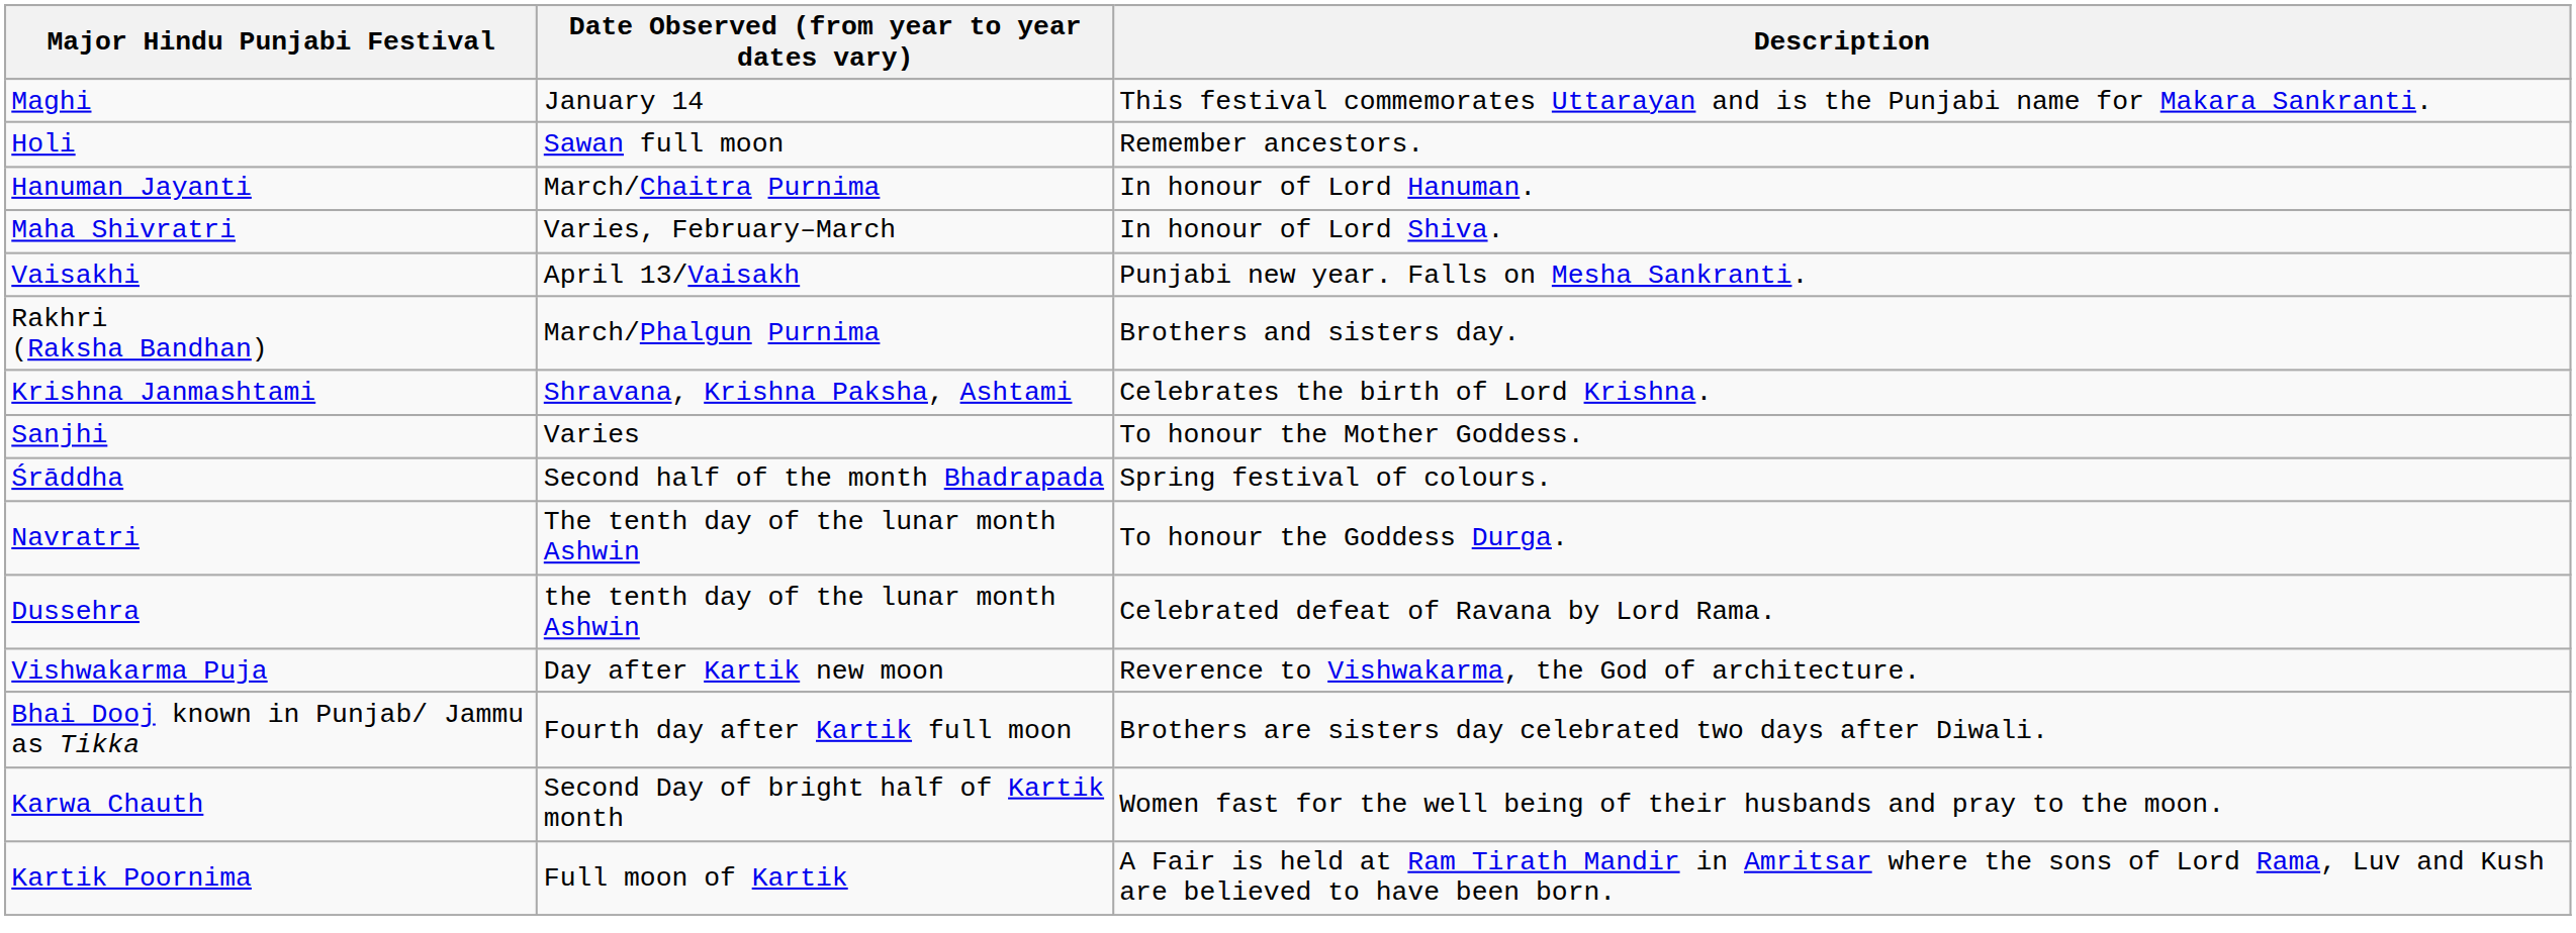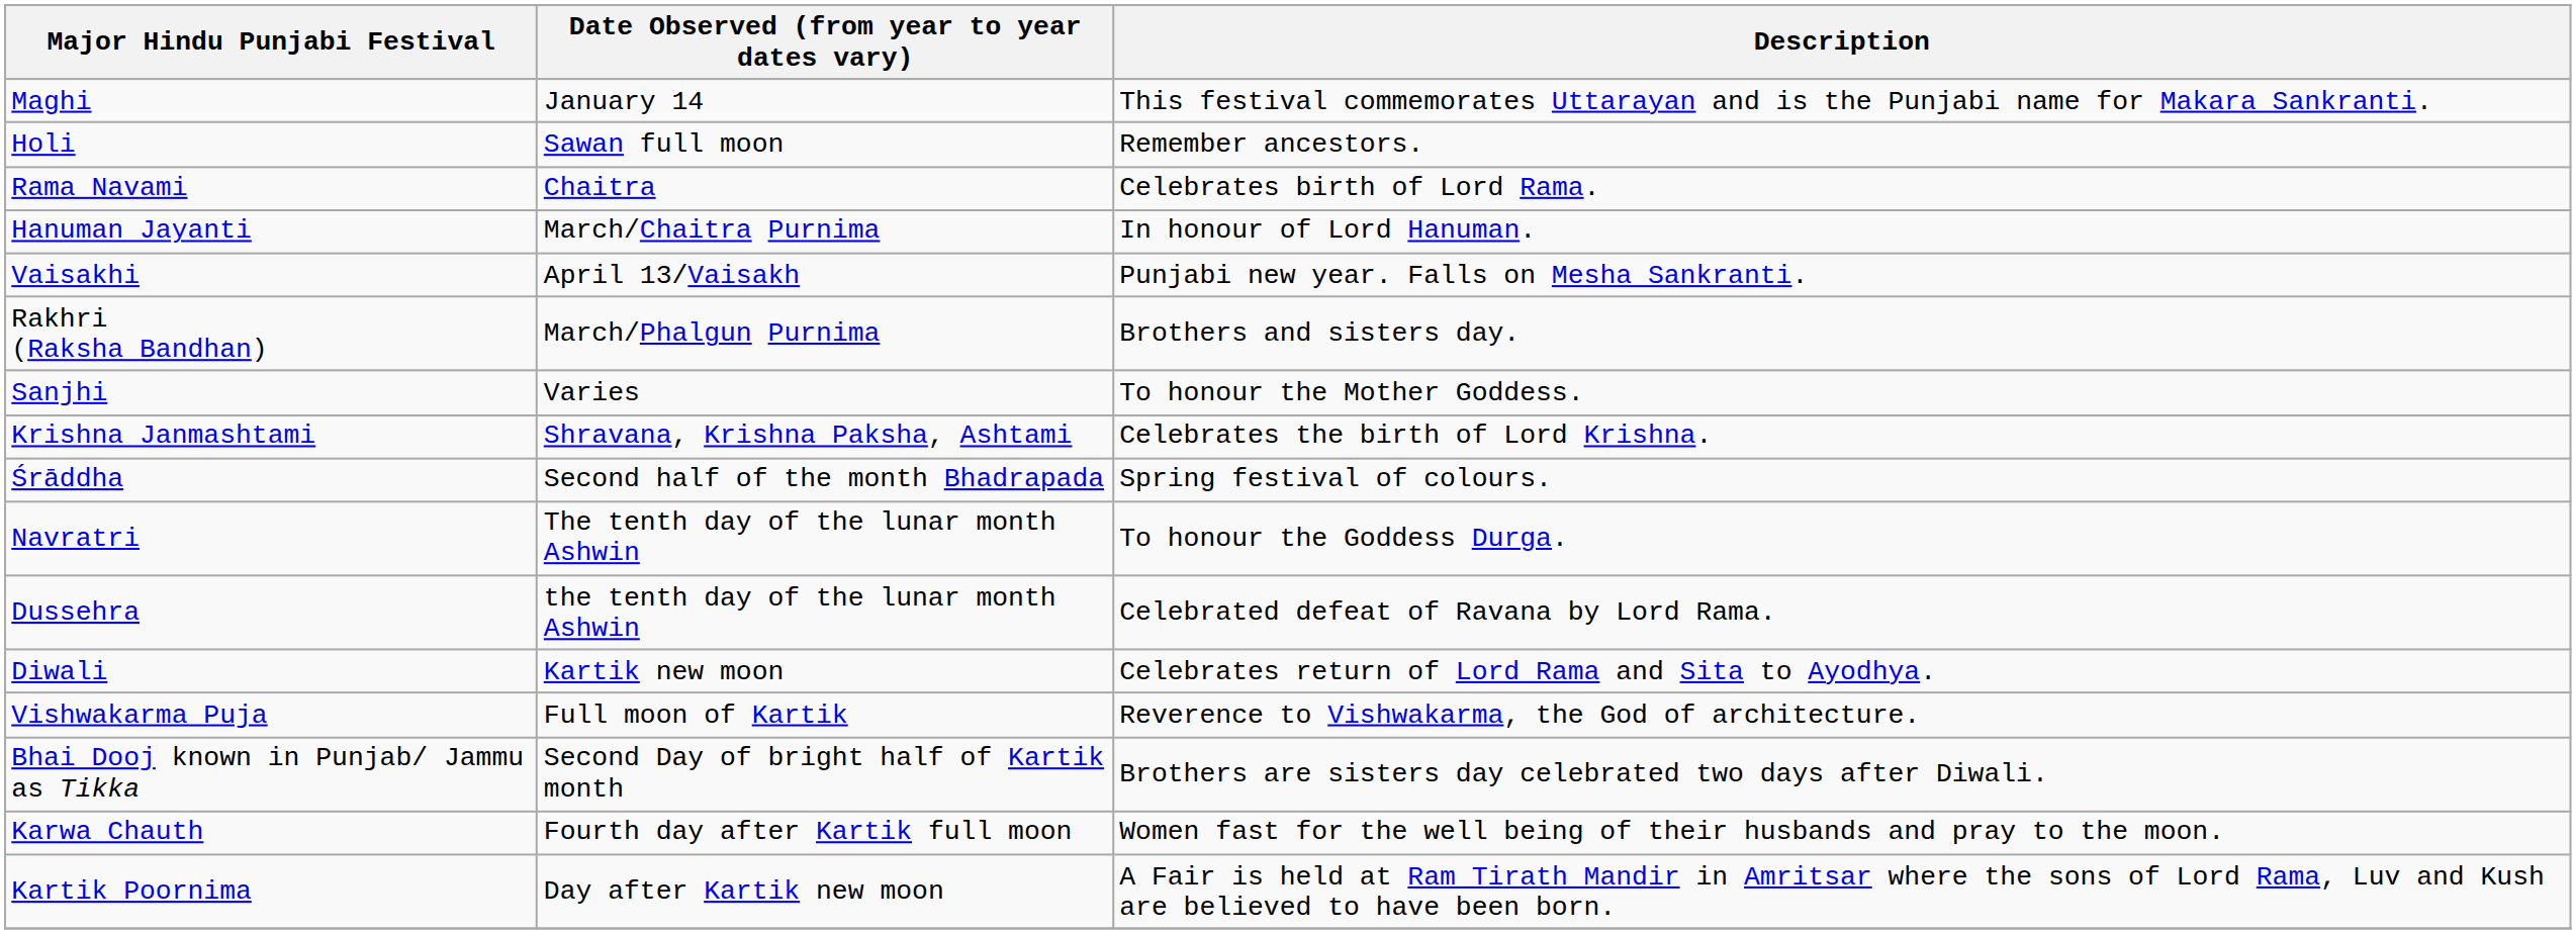+ row: Rama Navami | Chaitra | Celebrates birth of Lord Rama.
- row: Maha Shivratri | Varies, February–March | In honour of Lord Shiva.
rows swapped: Krishna Janmashtami <-> Sanjhi
+ row: Diwali | Kartik new moon | Celebrates return of Lord Rama and Sita to Ayodhya.
Vishwakarma Puja | Date Observed (from year to year dates vary): Day after Kartik new moon -> Full moon of Kartik
Bhai Dooj known in Punjab/ Jammu as Tikka | Date Observed (from year to year dates vary): Fourth day after Kartik full moon -> Second Day of bright half of Kartik month
Karwa Chauth | Date Observed (from year to year dates vary): Second Day of bright half of Kartik month -> Fourth day after Kartik full moon
Kartik Poornima | Date Observed (from year to year dates vary): Full moon of Kartik -> Day after Kartik new moon
